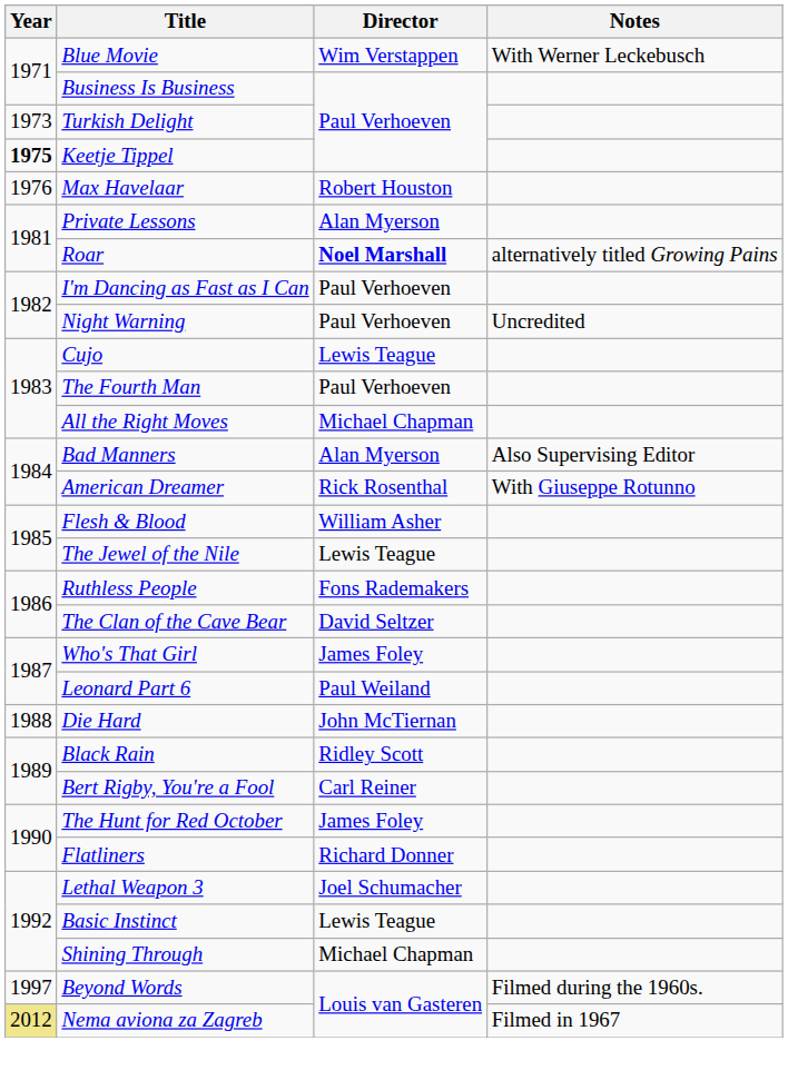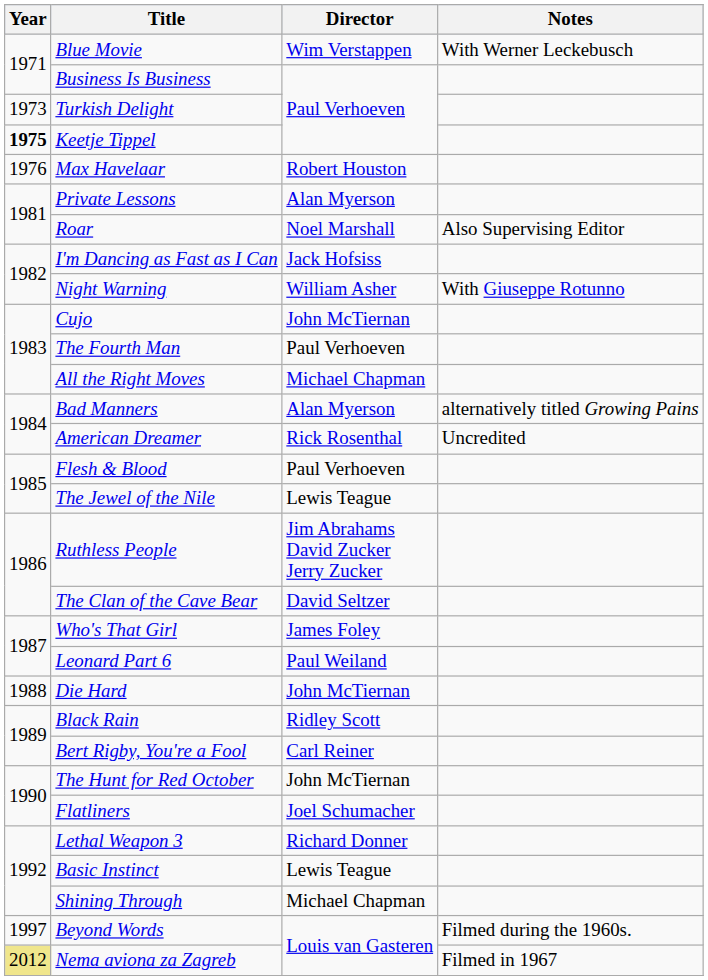Roar | Director: bold -> normal
Roar | Notes: alternatively titled Growing Pains -> Also Supervising Editor
I'm Dancing as Fast as I Can | Director: Paul Verhoeven -> Jack Hofsiss
Night Warning | Director: Paul Verhoeven -> William Asher
Night Warning | Notes: Uncredited -> With Giuseppe Rotunno
Cujo | Director: Lewis Teague -> John McTiernan
Bad Manners | Notes: Also Supervising Editor -> alternatively titled Growing Pains
American Dreamer | Notes: With Giuseppe Rotunno -> Uncredited
Flesh & Blood | Director: William Asher -> Paul Verhoeven
Ruthless People | Director: Fons Rademakers -> Jim Abrahams David Zucker Jerry Zucker
The Hunt for Red October | Director: James Foley -> John McTiernan
Flatliners | Director: Richard Donner -> Joel Schumacher
Lethal Weapon 3 | Director: Joel Schumacher -> Richard Donner
